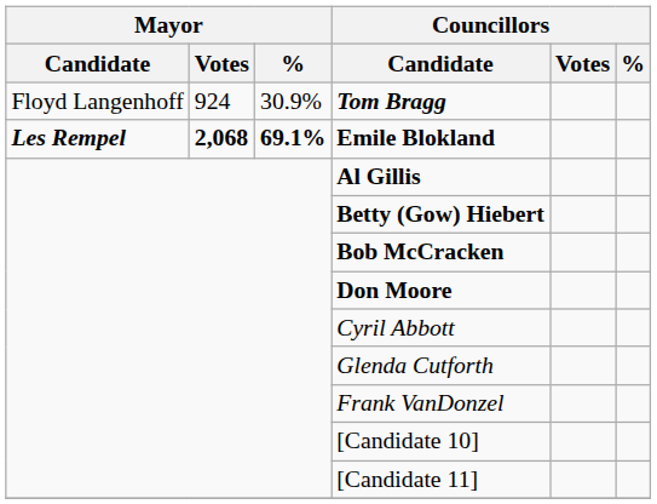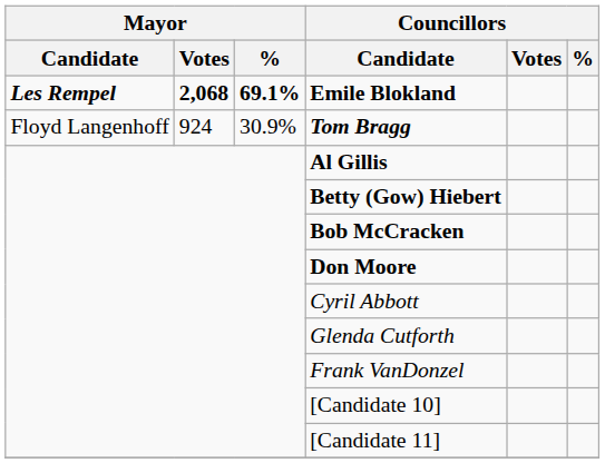rows swapped: Emile Blokland <-> Tom Bragg
